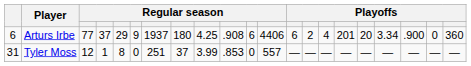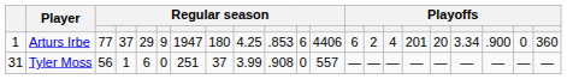Arturs Irbe | column 1: 6 -> 1
Arturs Irbe | column 7: 1937 -> 1947
Arturs Irbe | column 10: .908 -> .853
Tyler Moss | column 3: 12 -> 56
Tyler Moss | column 5: 8 -> 6
Tyler Moss | column 10: .853 -> .908
